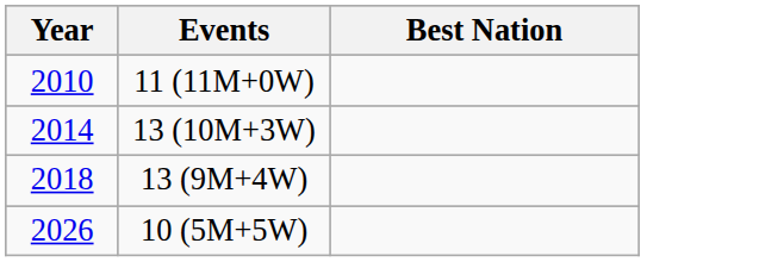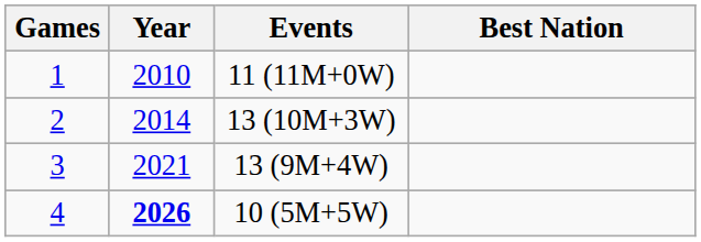+ column: Games | 1 | 2 | 3 | 4
13 (9M+4W) | Year: 2018 -> 2021
10 (5M+5W) | Year: normal -> bold
